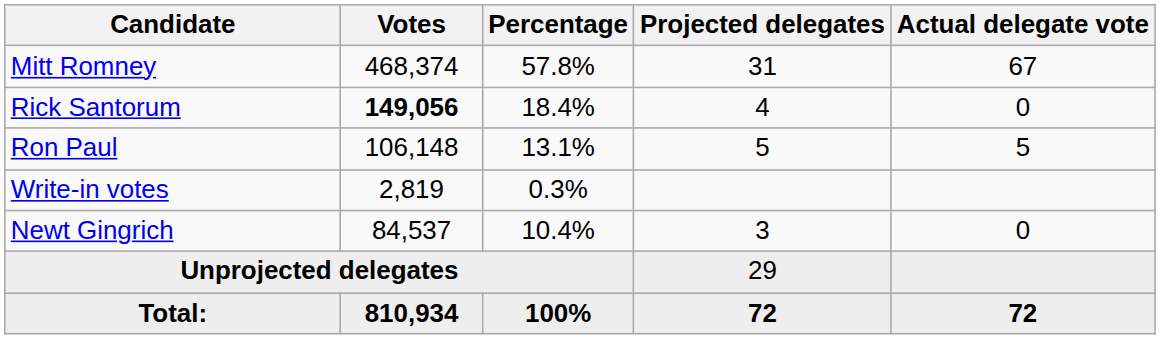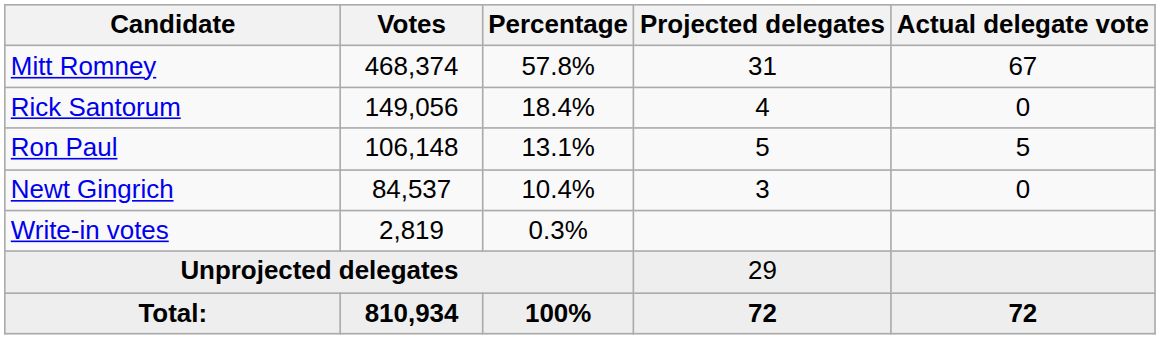Rick Santorum | Votes: bold -> normal
rows swapped: Newt Gingrich <-> Write-in votes
